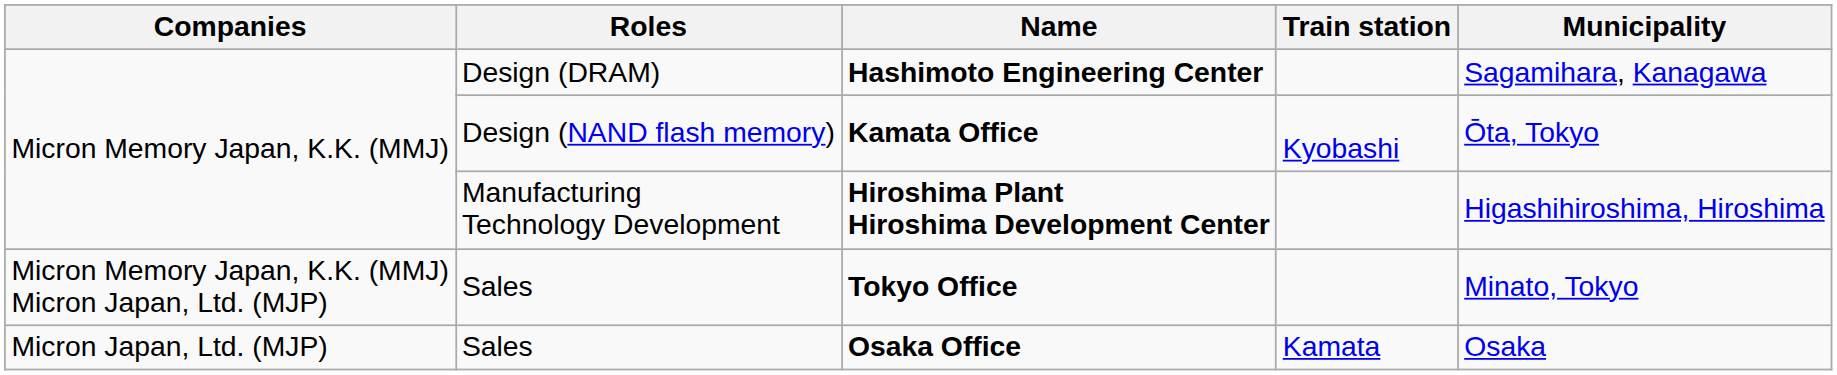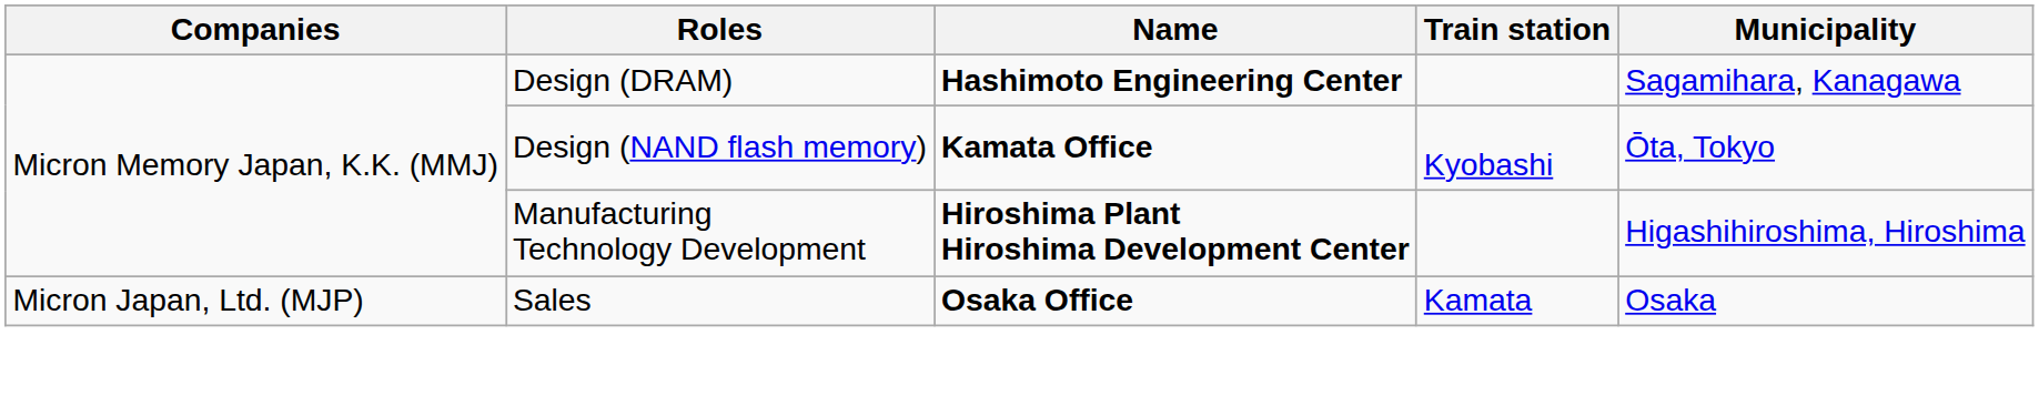- row: Micron Memory Japan, K.K. (MMJ) Micron Japan, Ltd. (MJP) | Sales | Tokyo Office | Minato, Tokyo
